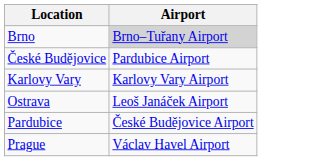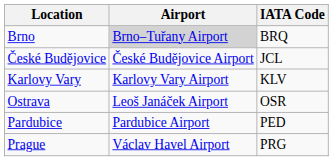+ column: IATA Code | BRQ | JCL | KLV | OSR | PED | PRG
České Budějovice | Airport: Pardubice Airport -> České Budějovice Airport
Pardubice | Airport: České Budějovice Airport -> Pardubice Airport
